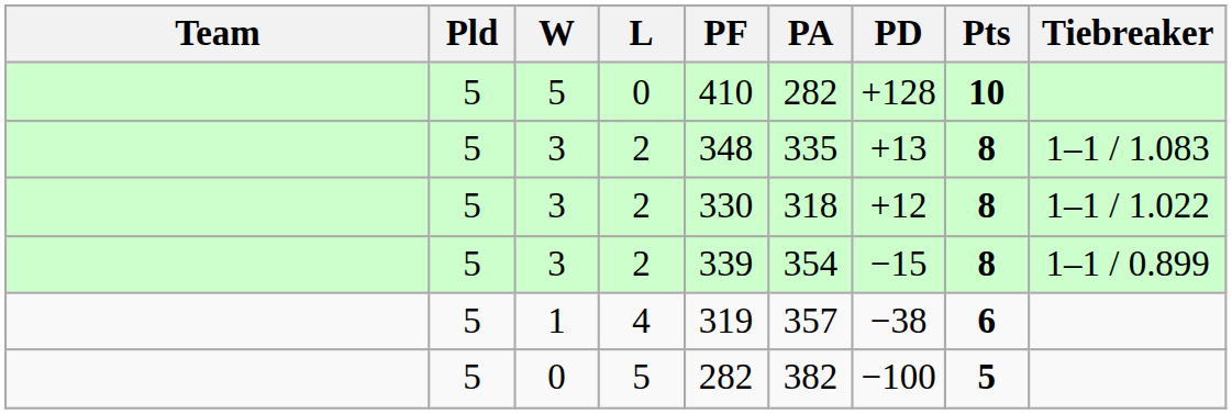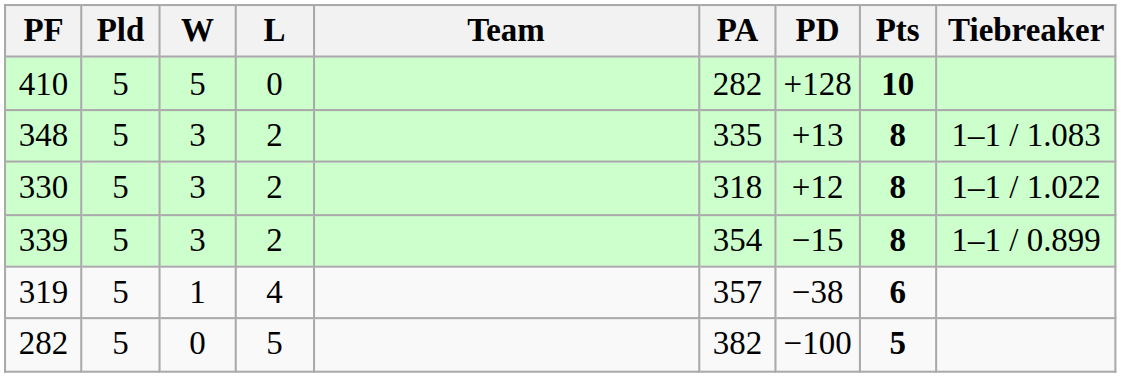columns swapped: Team <-> PF
